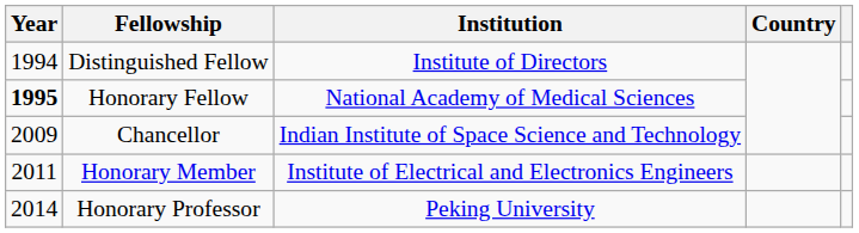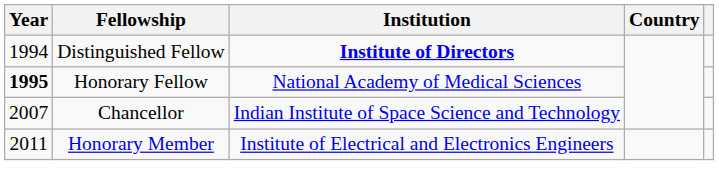Distinguished Fellow | Institution: normal -> bold
Chancellor | Year: 2009 -> 2007
- row: 2014 | Honorary Professor | Peking University
